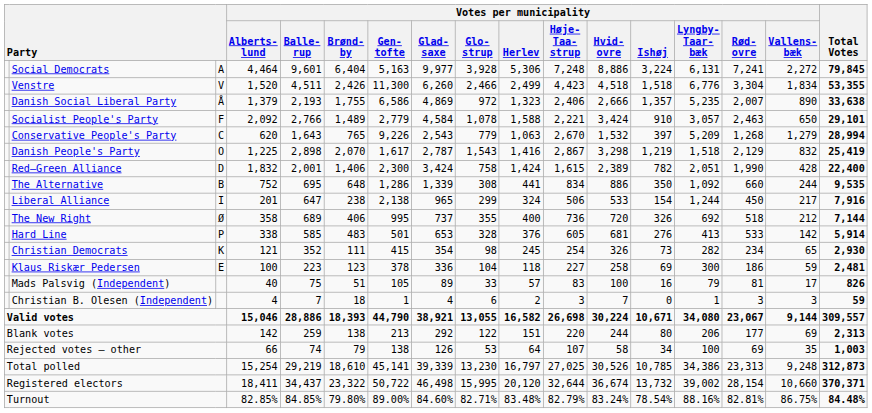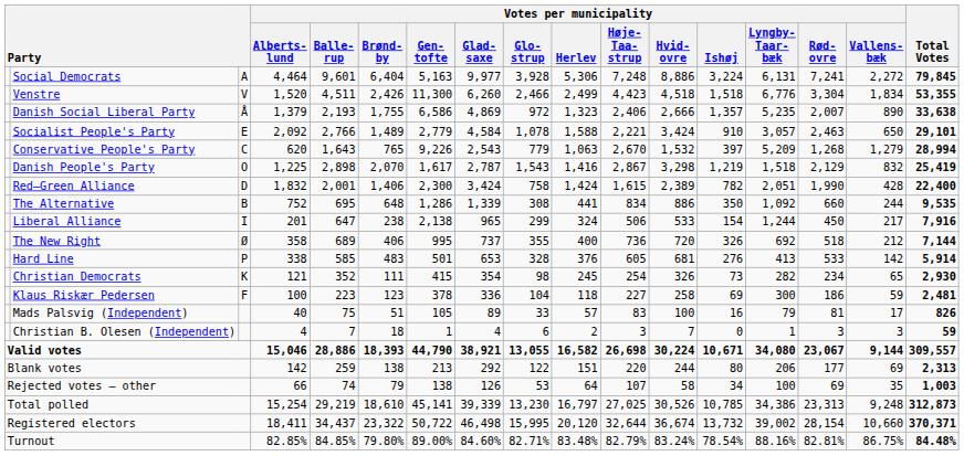Socialist People's Party | column 3: F -> E
Klaus Riskær Pedersen | column 3: E -> F
